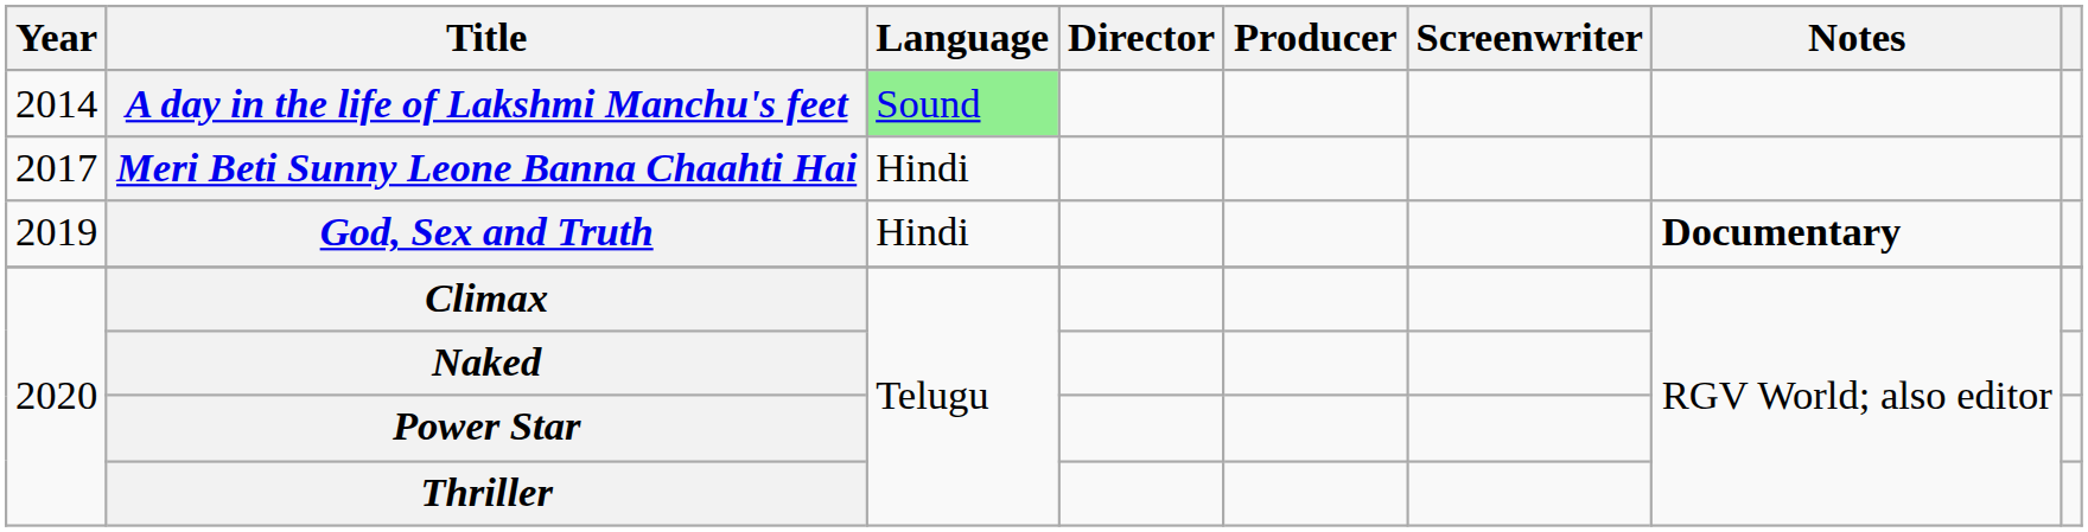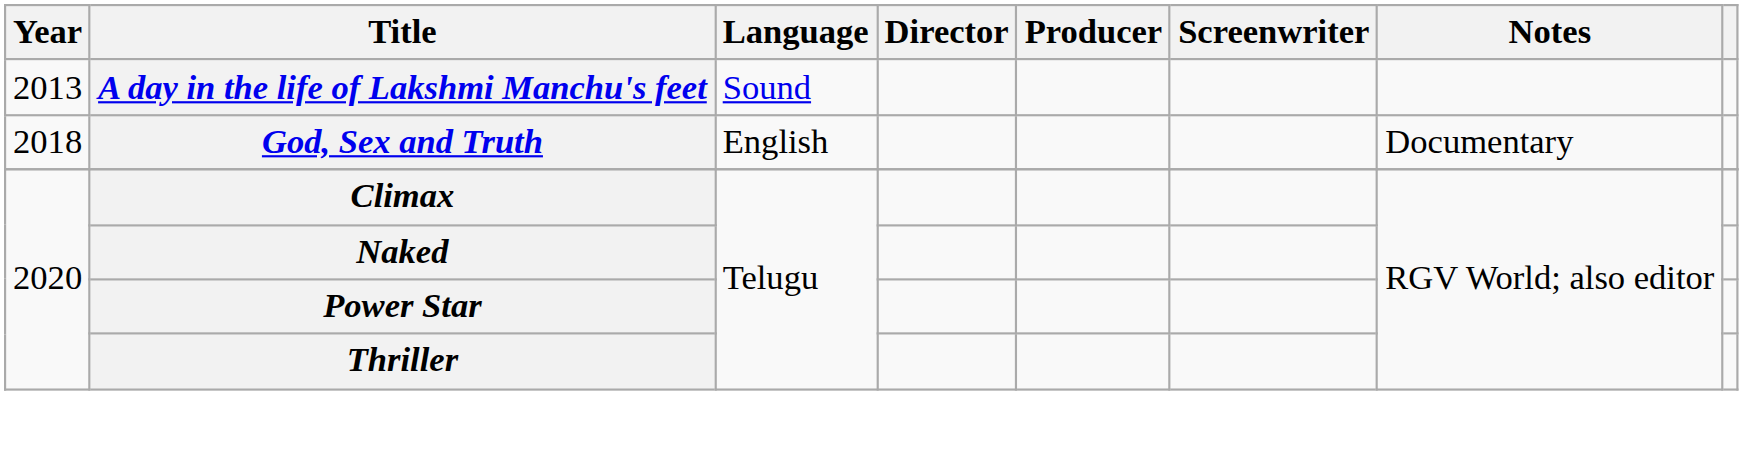A day in the life of Lakshmi Manchu's feet | Year: 2014 -> 2013
A day in the life of Lakshmi Manchu's feet | Language: lightgreen background -> no background
- row: 2017 | Meri Beti Sunny Leone Banna Chaahti Hai | Hindi
God, Sex and Truth | Year: 2019 -> 2018
God, Sex and Truth | Language: Hindi -> English
God, Sex and Truth | Notes: bold -> normal
